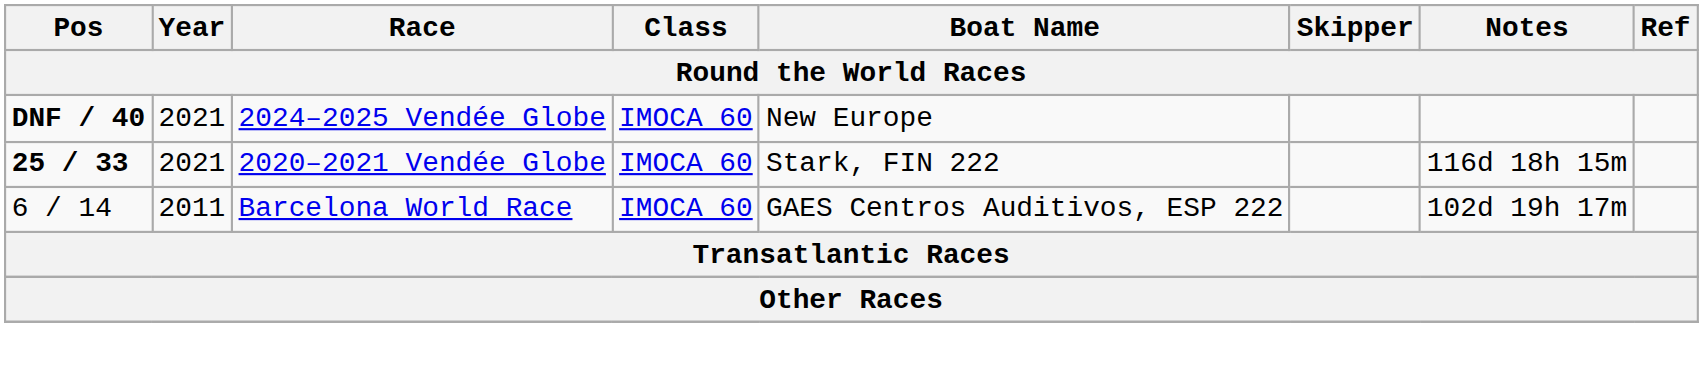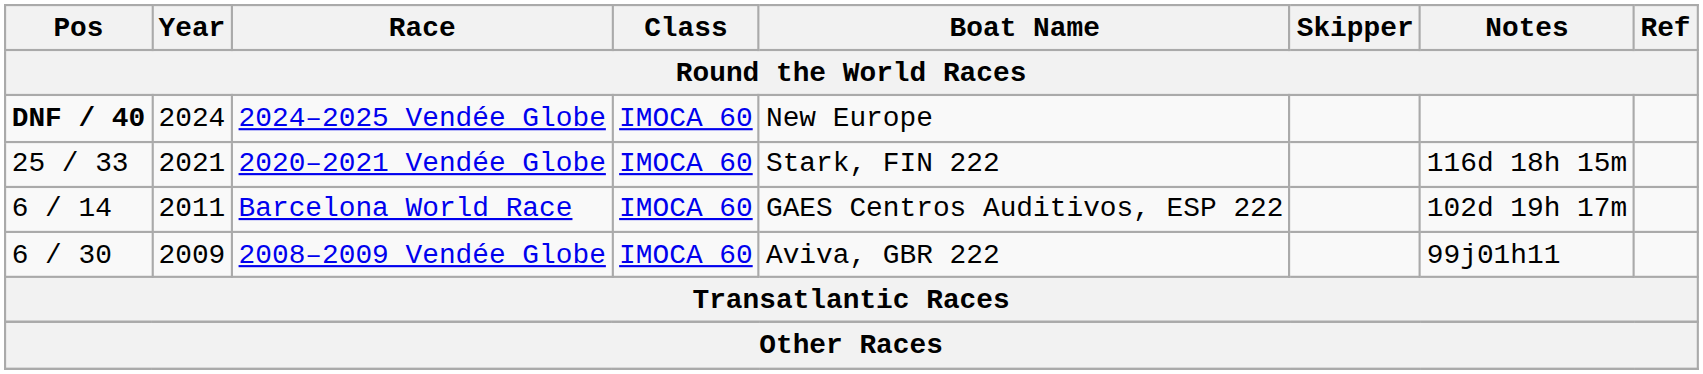2024–2025 Vendée Globe | Year: 2021 -> 2024
2020–2021 Vendée Globe | Pos: bold -> normal
+ row: 6 / 30 | 2009 | 2008–2009 Vendée Globe | IMOCA 60 | Aviva, GBR 222 | 99j01h11
